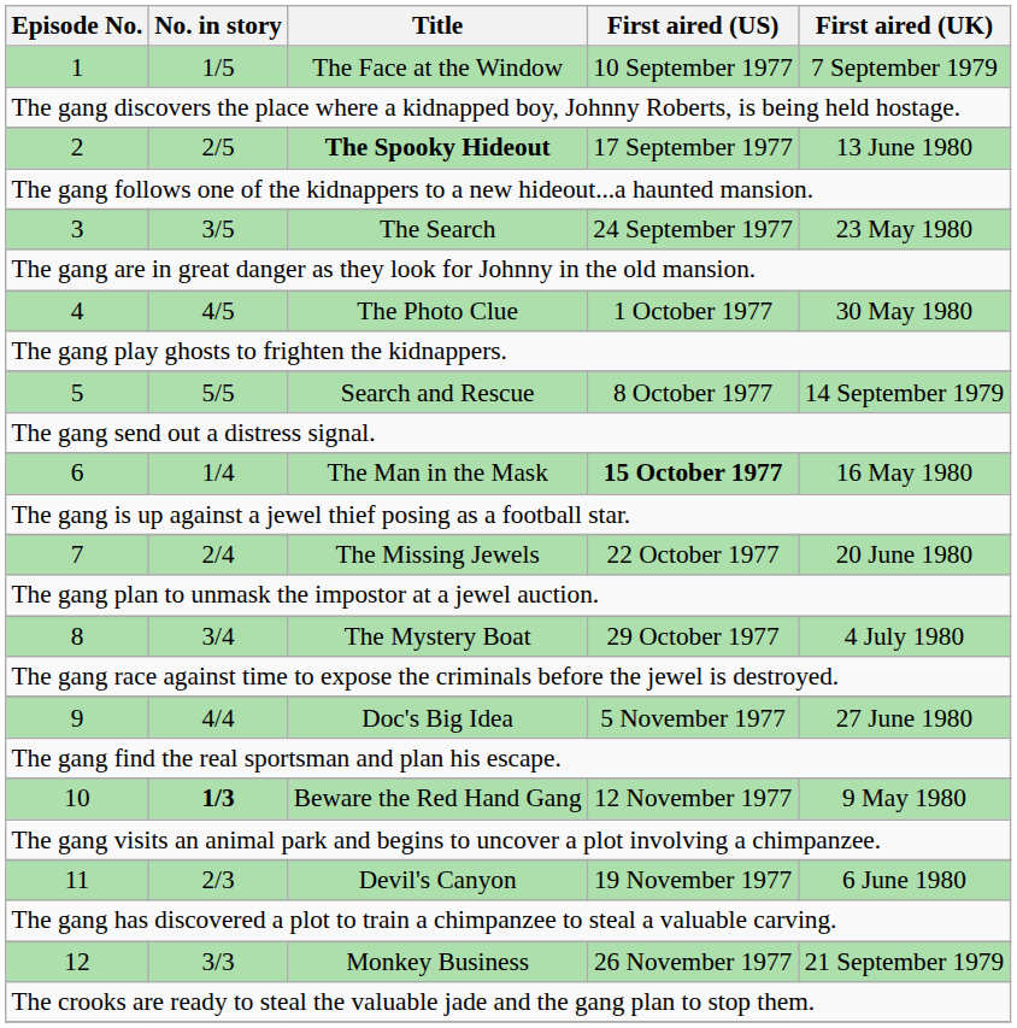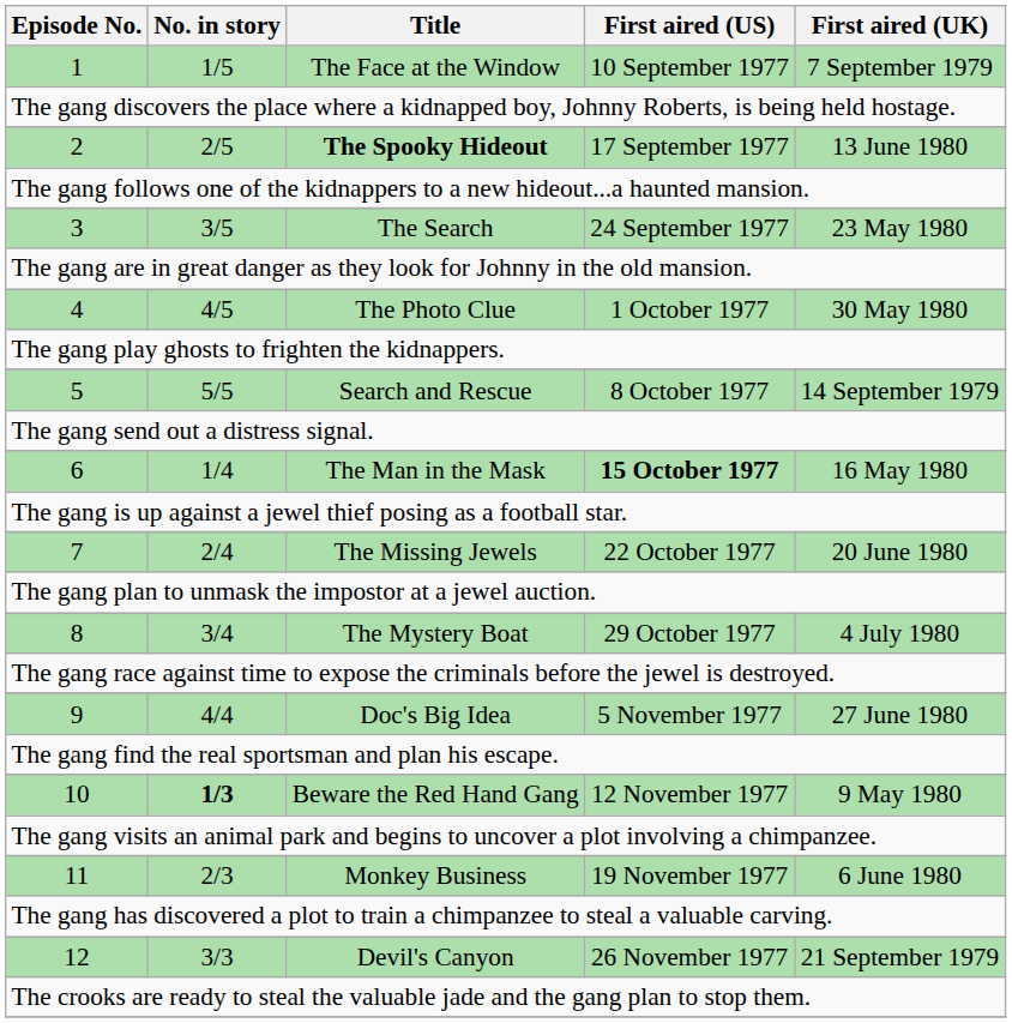11 | Title: Devil's Canyon -> Monkey Business
12 | Title: Monkey Business -> Devil's Canyon
